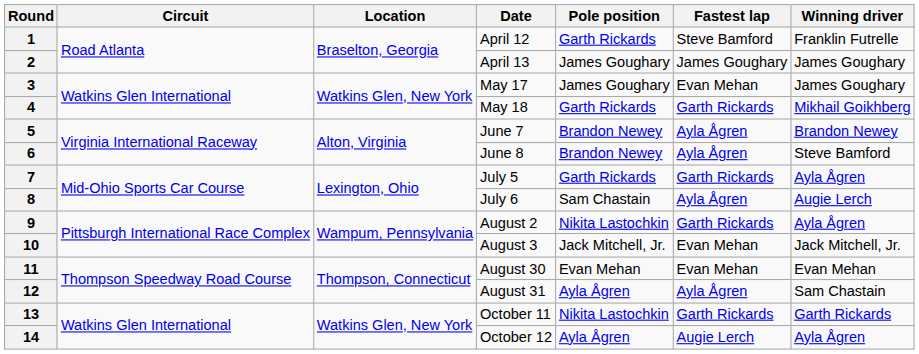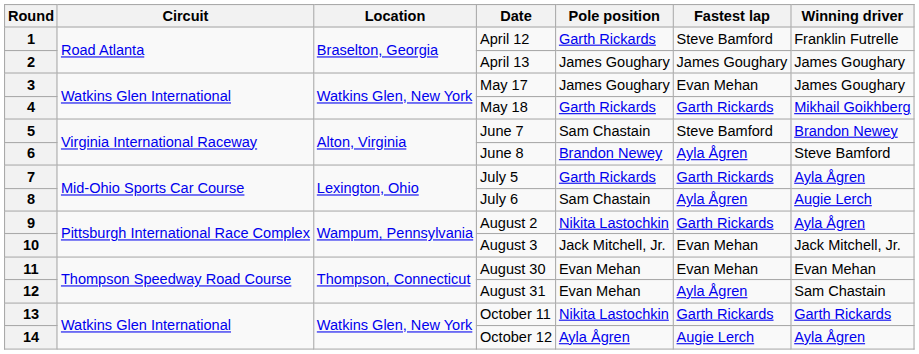5 | Pole position: Brandon Newey -> Sam Chastain
5 | Fastest lap: Ayla Ågren -> Steve Bamford
12 | Pole position: Ayla Ågren -> Evan Mehan
